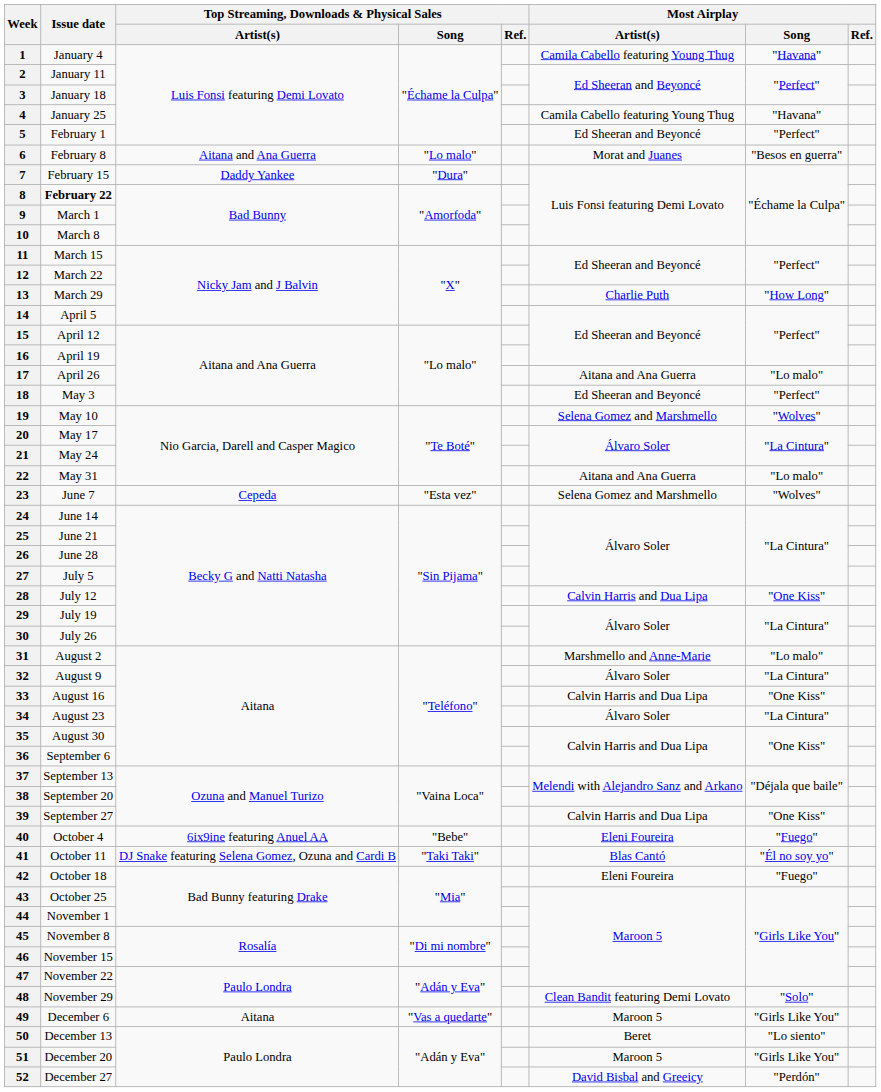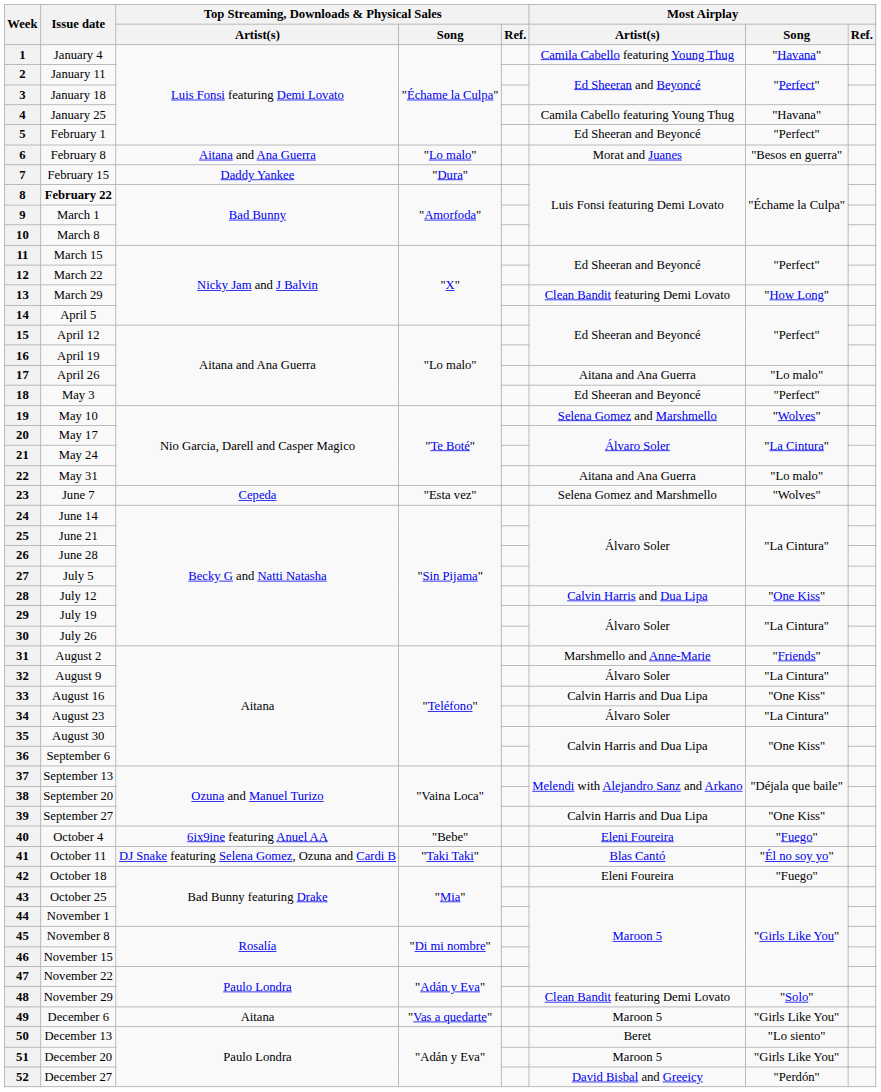13 | Most Airplay / Artist(s): Charlie Puth -> Clean Bandit featuring Demi Lovato
31 | Most Airplay / Song: "Lo malo" -> "Friends"
